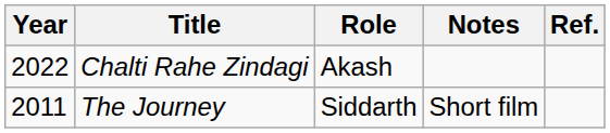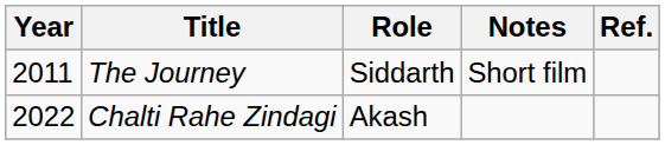rows swapped: The Journey <-> Chalti Rahe Zindagi
